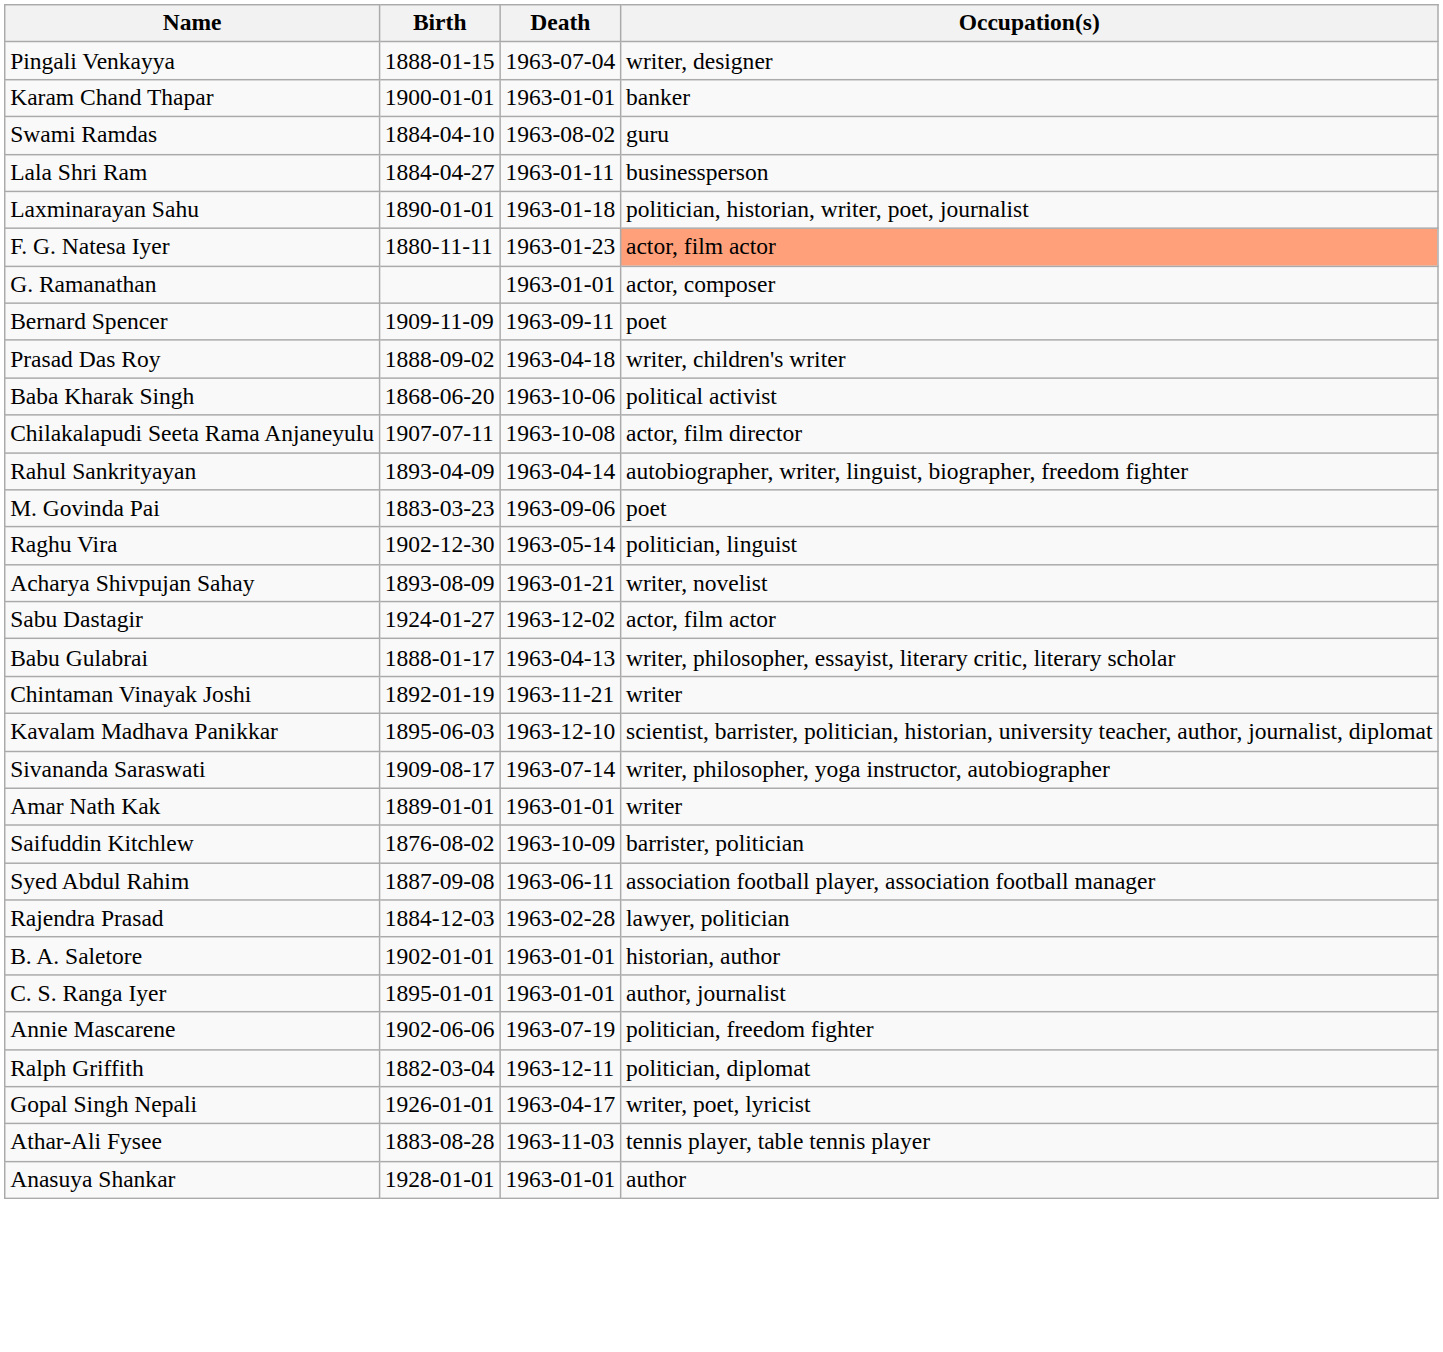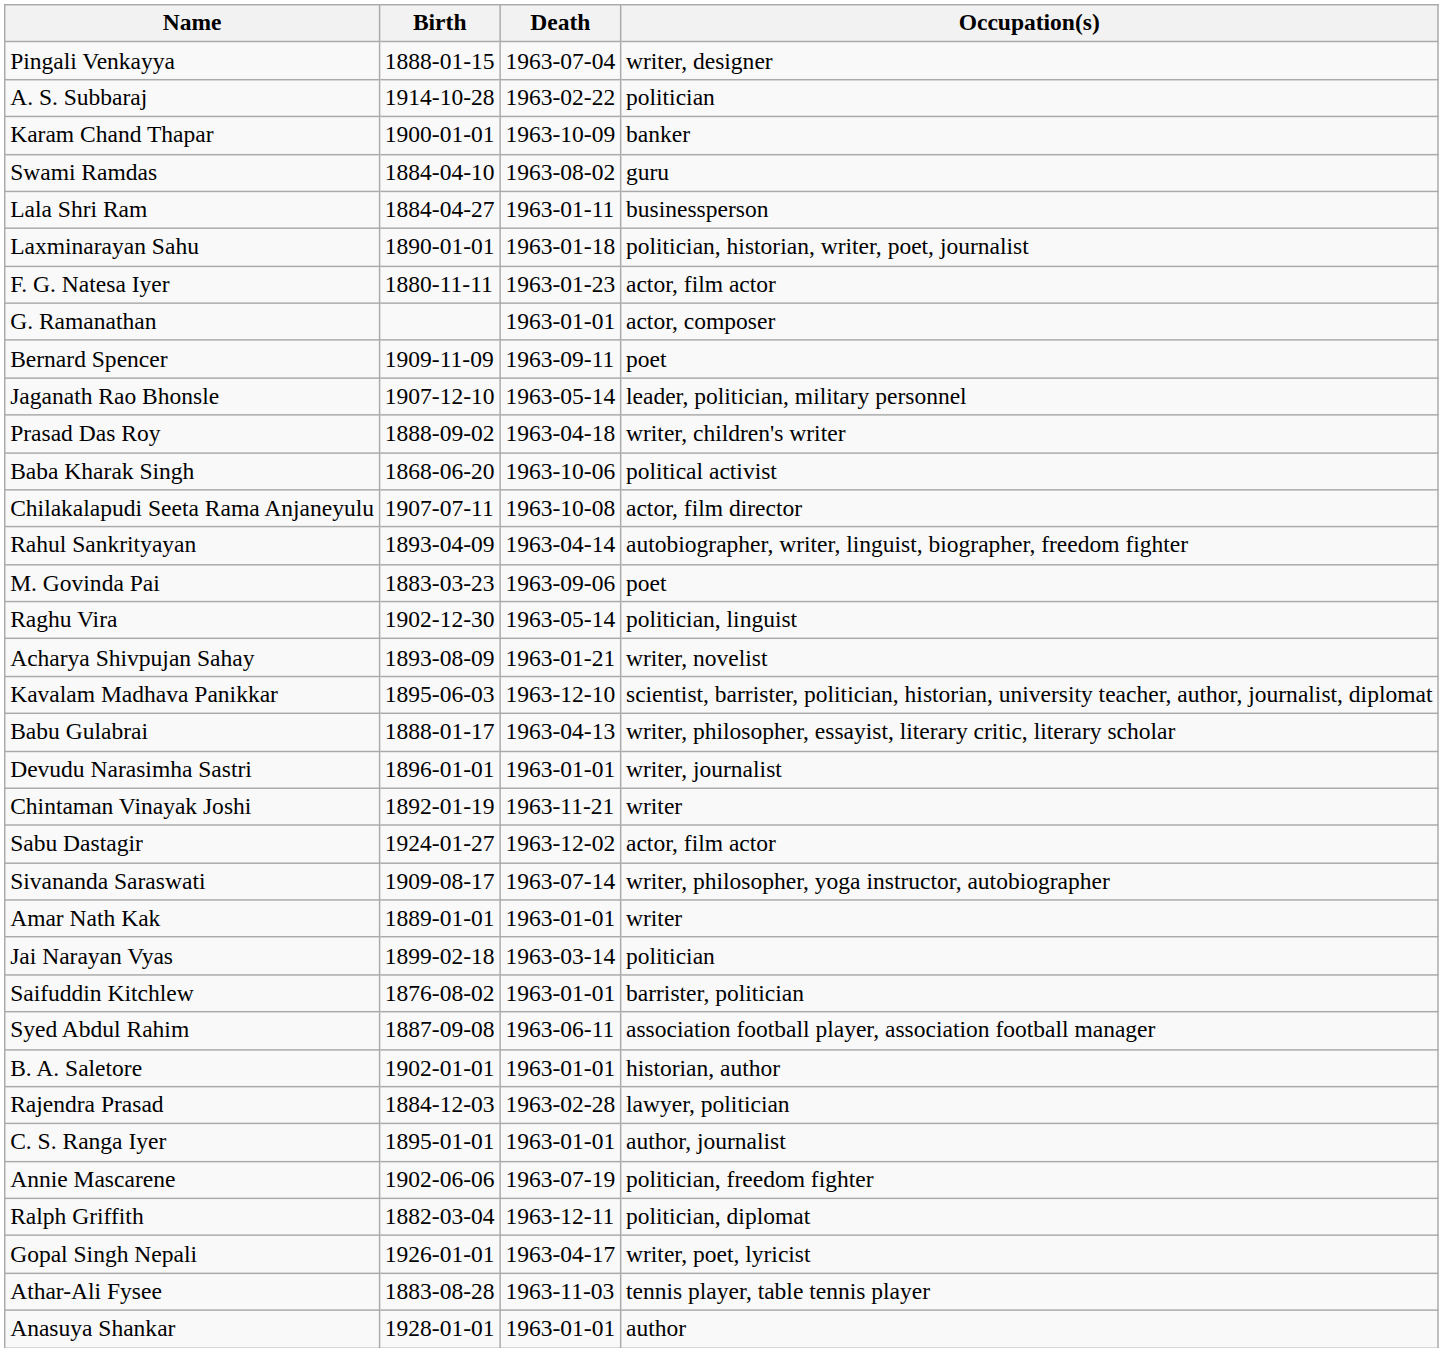+ row: A. S. Subbaraj | 1914-10-28 | 1963-02-22 | politician
Karam Chand Thapar | Death: 1963-01-01 -> 1963-10-09
F. G. Natesa Iyer | Occupation(s): lightsalmon background -> no background
+ row: Jaganath Rao Bhonsle | 1907-12-10 | 1963-05-14 | leader, politician, military personnel
rows swapped: Kavalam Madhava Panikkar <-> Sabu Dastagir
+ row: Devudu Narasimha Sastri | 1896-01-01 | 1963-01-01 | writer, journalist
+ row: Jai Narayan Vyas | 1899-02-18 | 1963-03-14 | politician
Saifuddin Kitchlew | Death: 1963-10-09 -> 1963-01-01
rows swapped: B. A. Saletore <-> Rajendra Prasad
